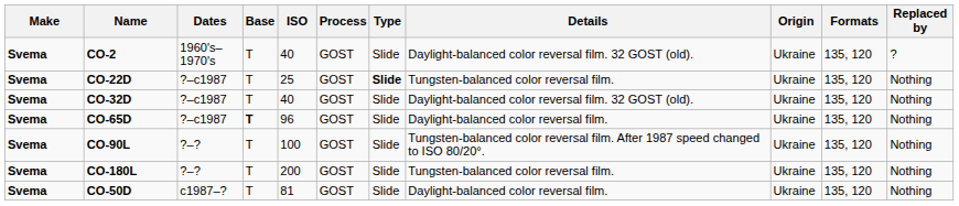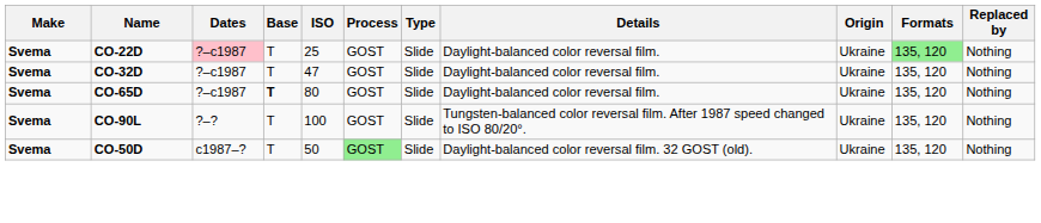- row: Svema | CO-2 | 1960's–1970's | T | 40 | GOST | Slide | Daylight-balanced color reversal film. 32 GOST (old). | Ukraine | 135, 120 | ?
CO-22D | Dates: no background -> pink background
CO-22D | Type: bold -> normal
CO-22D | Details: Tungsten-balanced color reversal film. -> Daylight-balanced color reversal film.
CO-22D | Formats: no background -> lightgreen background
CO-32D | ISO: 40 -> 47
CO-32D | Details: Daylight-balanced color reversal film. 32 GOST (old). -> Daylight-balanced color reversal film.
CO-65D | ISO: 96 -> 80
- row: Svema | CO-180L | ?–? | T | 200 | GOST | Slide | Tungsten-balanced color reversal film. | Ukraine | 135, 120 | Nothing
CO-50D | ISO: 81 -> 50
CO-50D | Process: no background -> lightgreen background
CO-50D | Details: Daylight-balanced color reversal film. -> Daylight-balanced color reversal film. 32 GOST (old).
